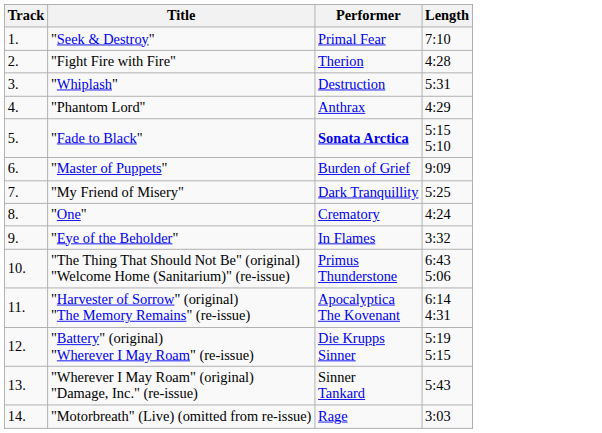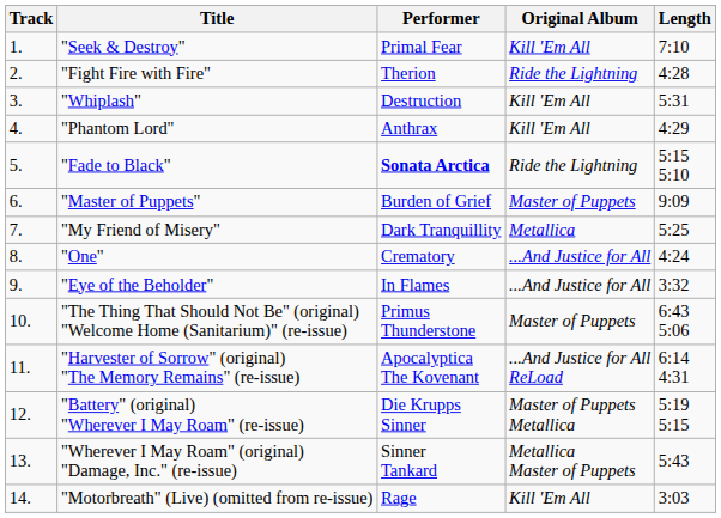+ column: Original Album | Kill 'Em All | Ride the Lightning | Kill 'Em All | Kill 'Em All | Ride the Lightning | Master of Puppets | Metallica | ...And Justice for All | ...And Justice for All | Master of Puppets | ...And Justice for All ReLoad | Master of Puppets Metallica | Metallica Master of Puppets | Kill 'Em All
